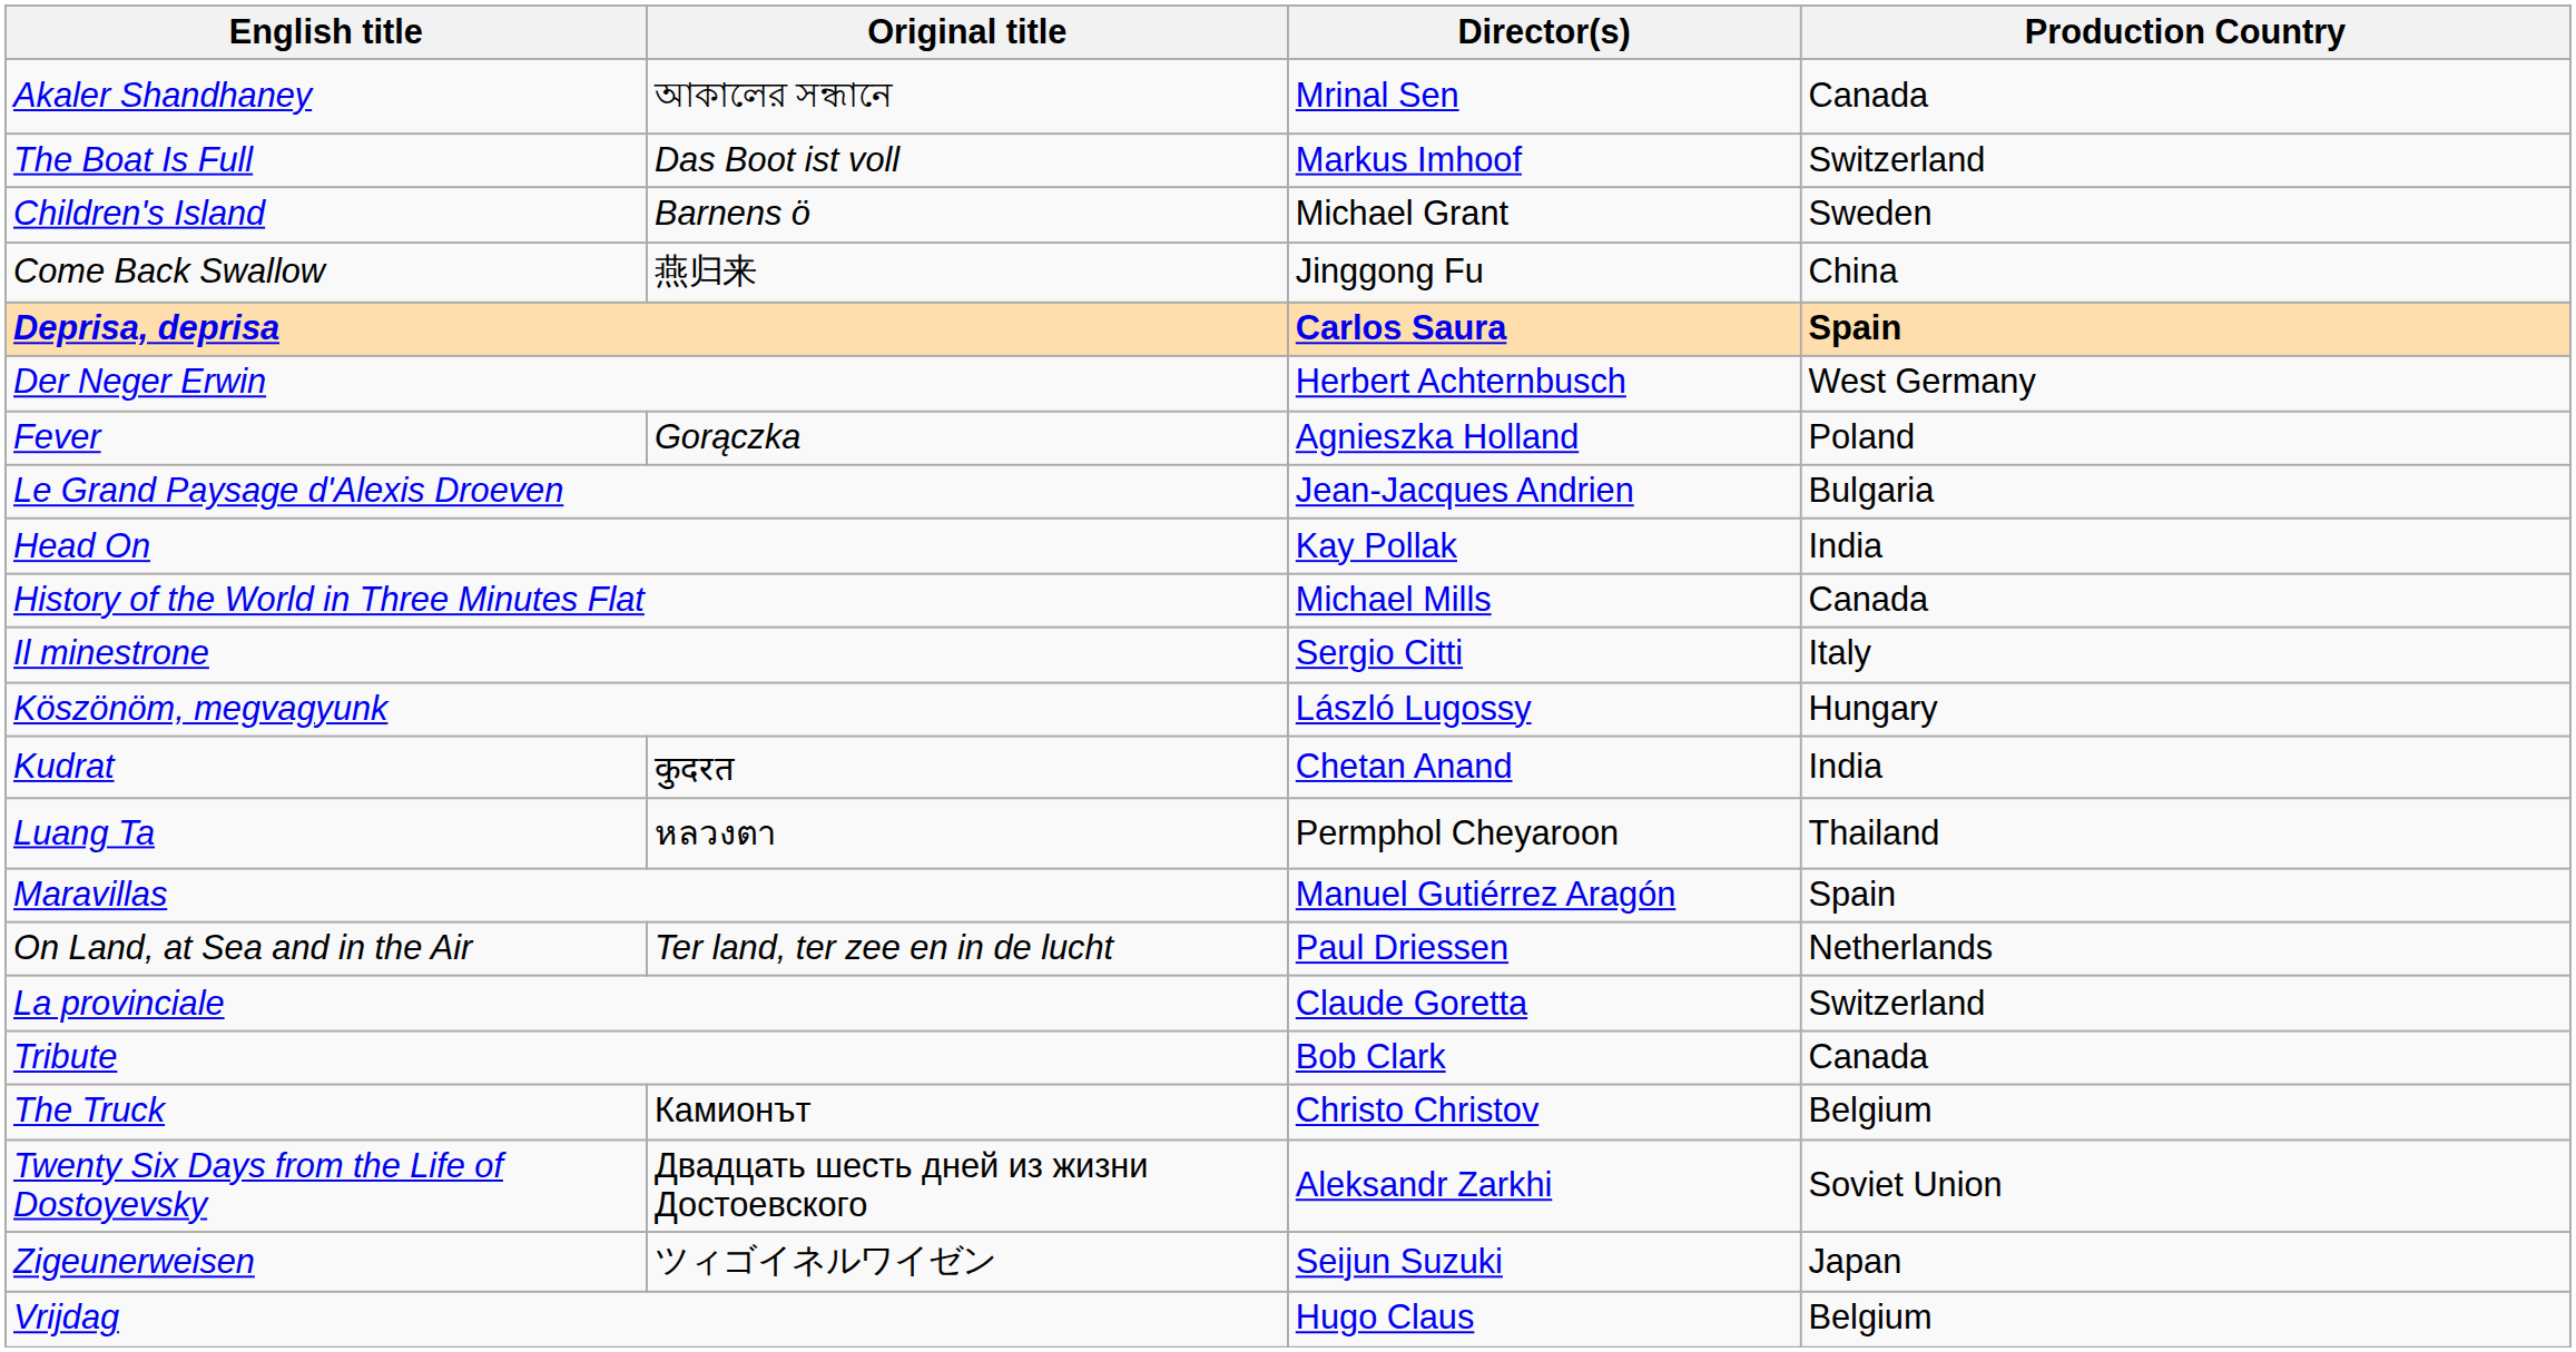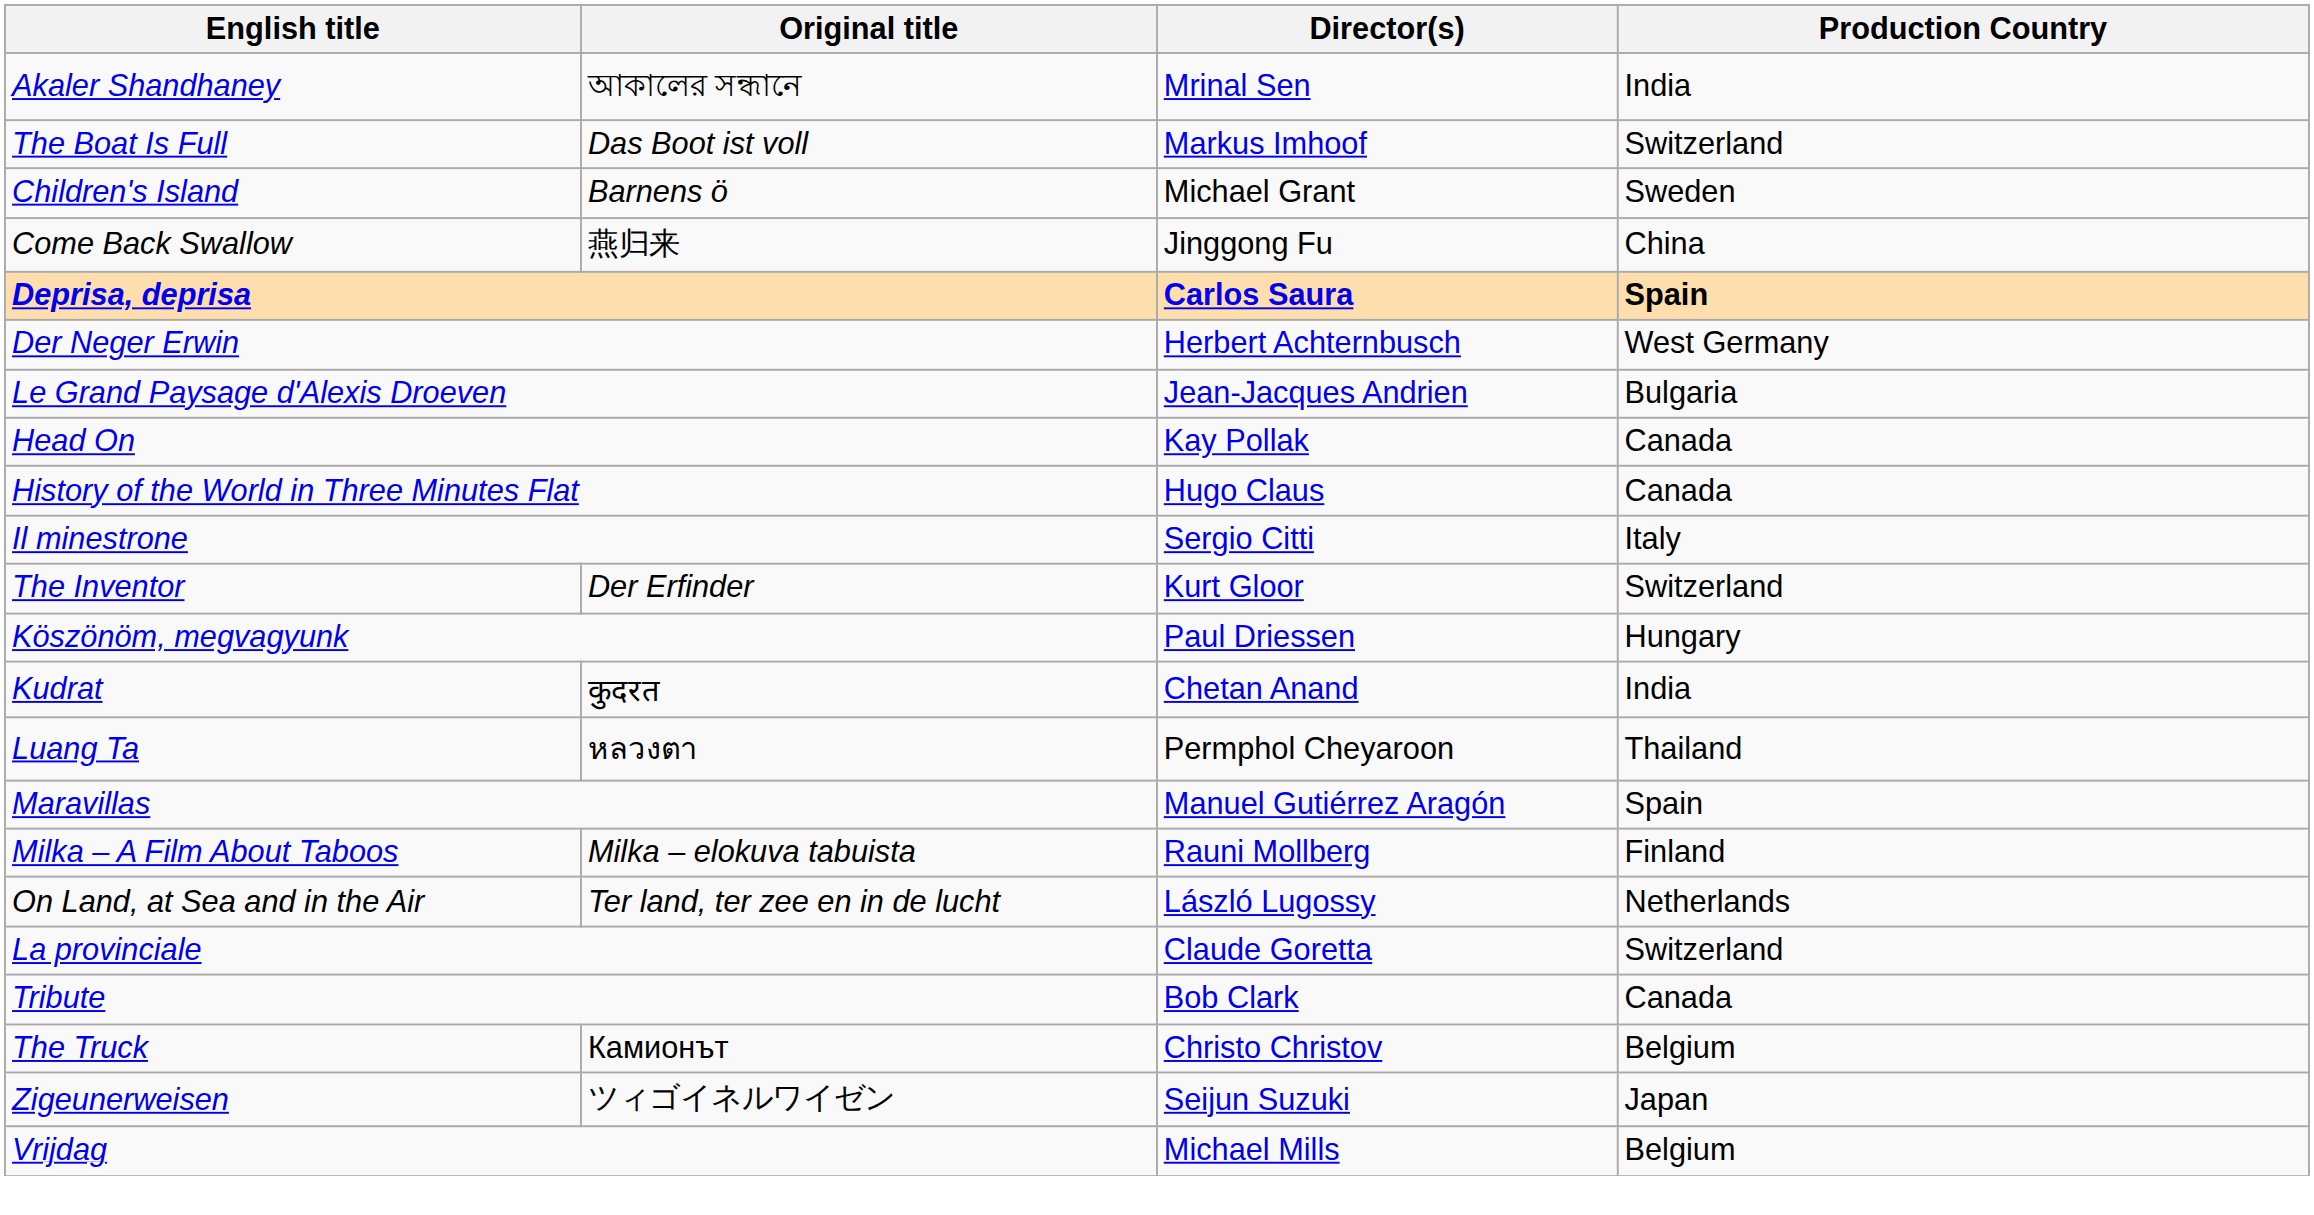Akaler Shandhaney | Production Country: Canada -> India
- row: Fever | Gorączka | Agnieszka Holland | Poland
Head On | Production Country: India -> Canada
History of the World in Three Minutes Flat | Director(s): Michael Mills -> Hugo Claus
+ row: The Inventor | Der Erfinder | Kurt Gloor | Switzerland
Köszönöm, megvagyunk | Director(s): László Lugossy -> Paul Driessen
+ row: Milka – A Film About Taboos | Milka – elokuva tabuista | Rauni Mollberg | Finland
On Land, at Sea and in the Air | Director(s): Paul Driessen -> László Lugossy
- row: Twenty Six Days from the Life of Dostoyevsky | Двадцать шесть дней из жизни Достоевского | Aleksandr Zarkhi | Soviet Union
Vrijdag | Director(s): Hugo Claus -> Michael Mills
